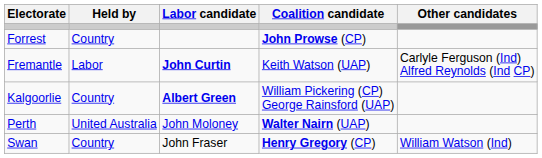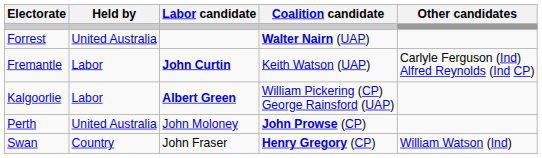Forrest | Held by: Country -> United Australia
Forrest | Coalition candidate: John Prowse (CP) -> Walter Nairn (UAP)
Kalgoorlie | Held by: Country -> Labor
Perth | Coalition candidate: Walter Nairn (UAP) -> John Prowse (CP)
